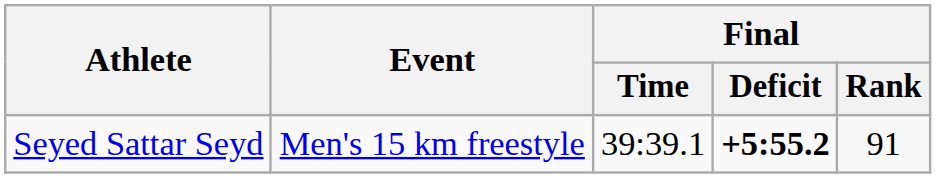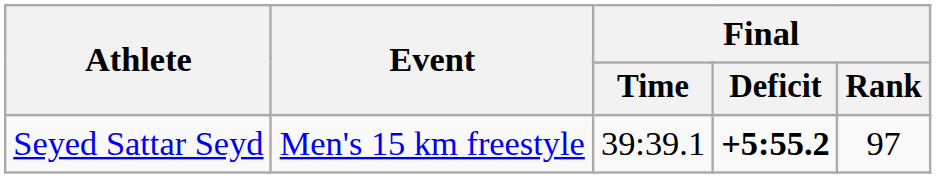Seyed Sattar Seyd | Final / Rank: 91 -> 97
